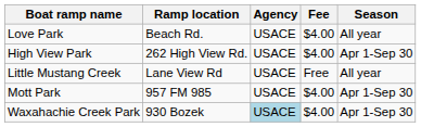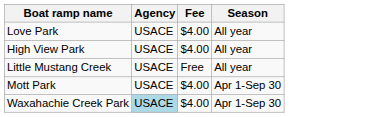- column: Ramp location | Beach Rd. | 262 High View Rd. | Lane View Rd | 957 FM 985 | 930 Bozek
High View Park | Season: Apr 1-Sep 30 -> All year
